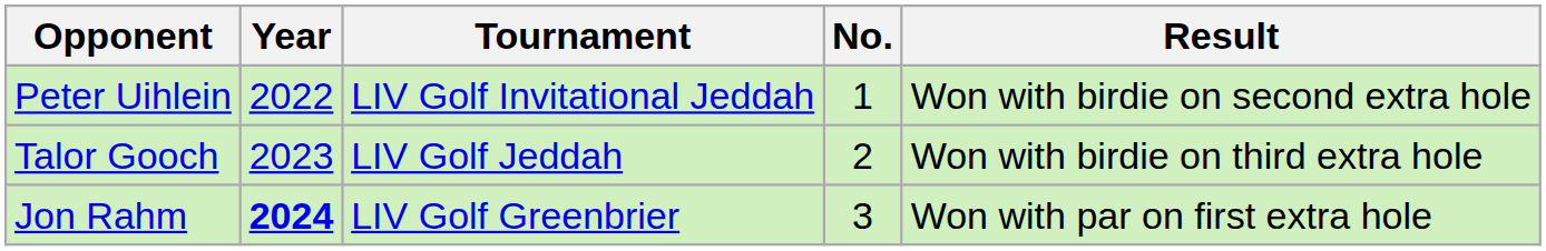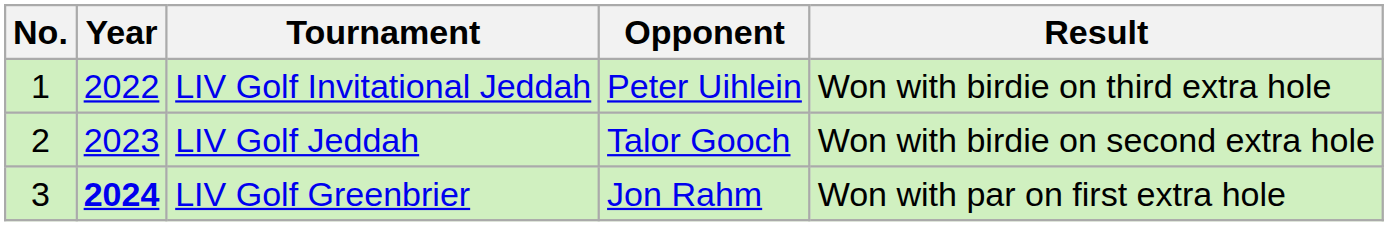columns swapped: No. <-> Opponent
LIV Golf Invitational Jeddah | Result: Won with birdie on second extra hole -> Won with birdie on third extra hole
LIV Golf Jeddah | Result: Won with birdie on third extra hole -> Won with birdie on second extra hole
